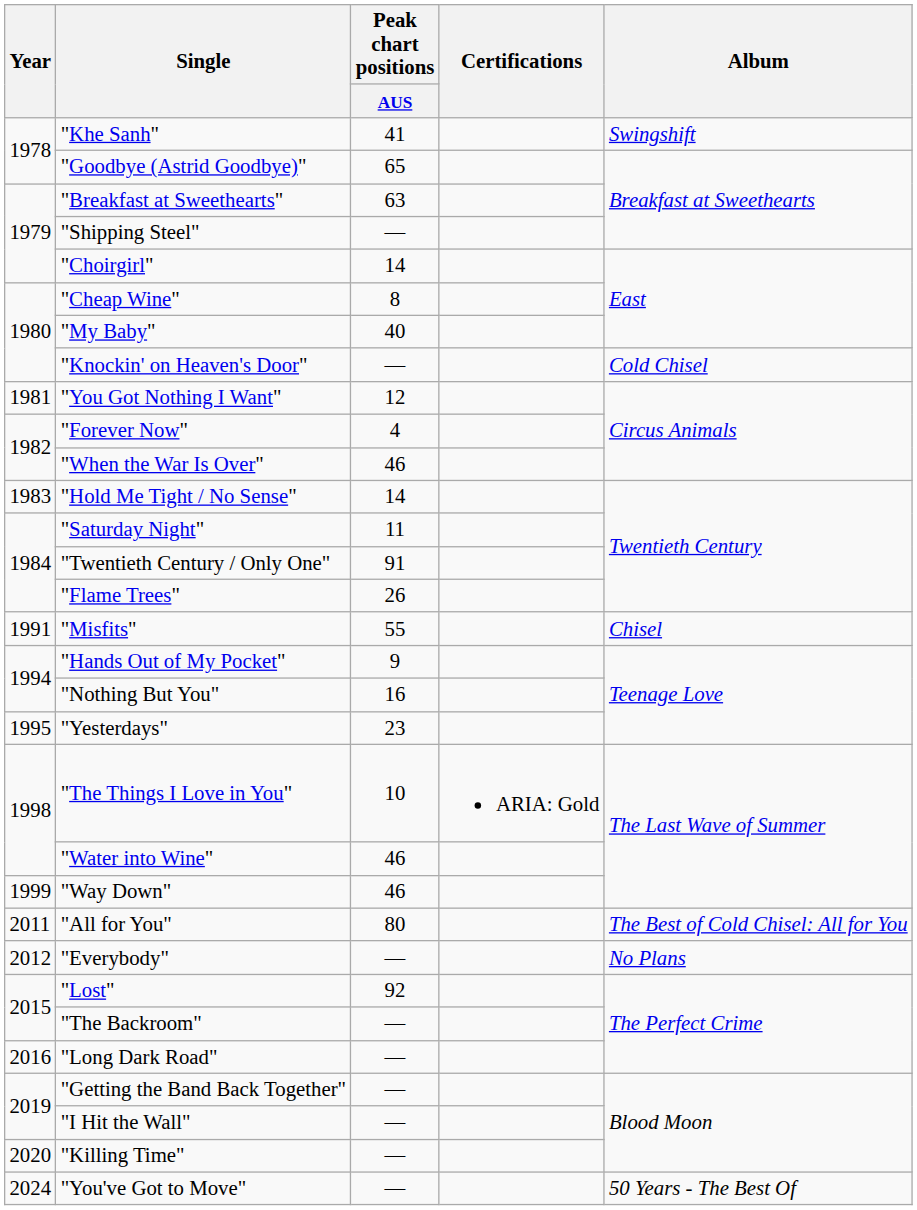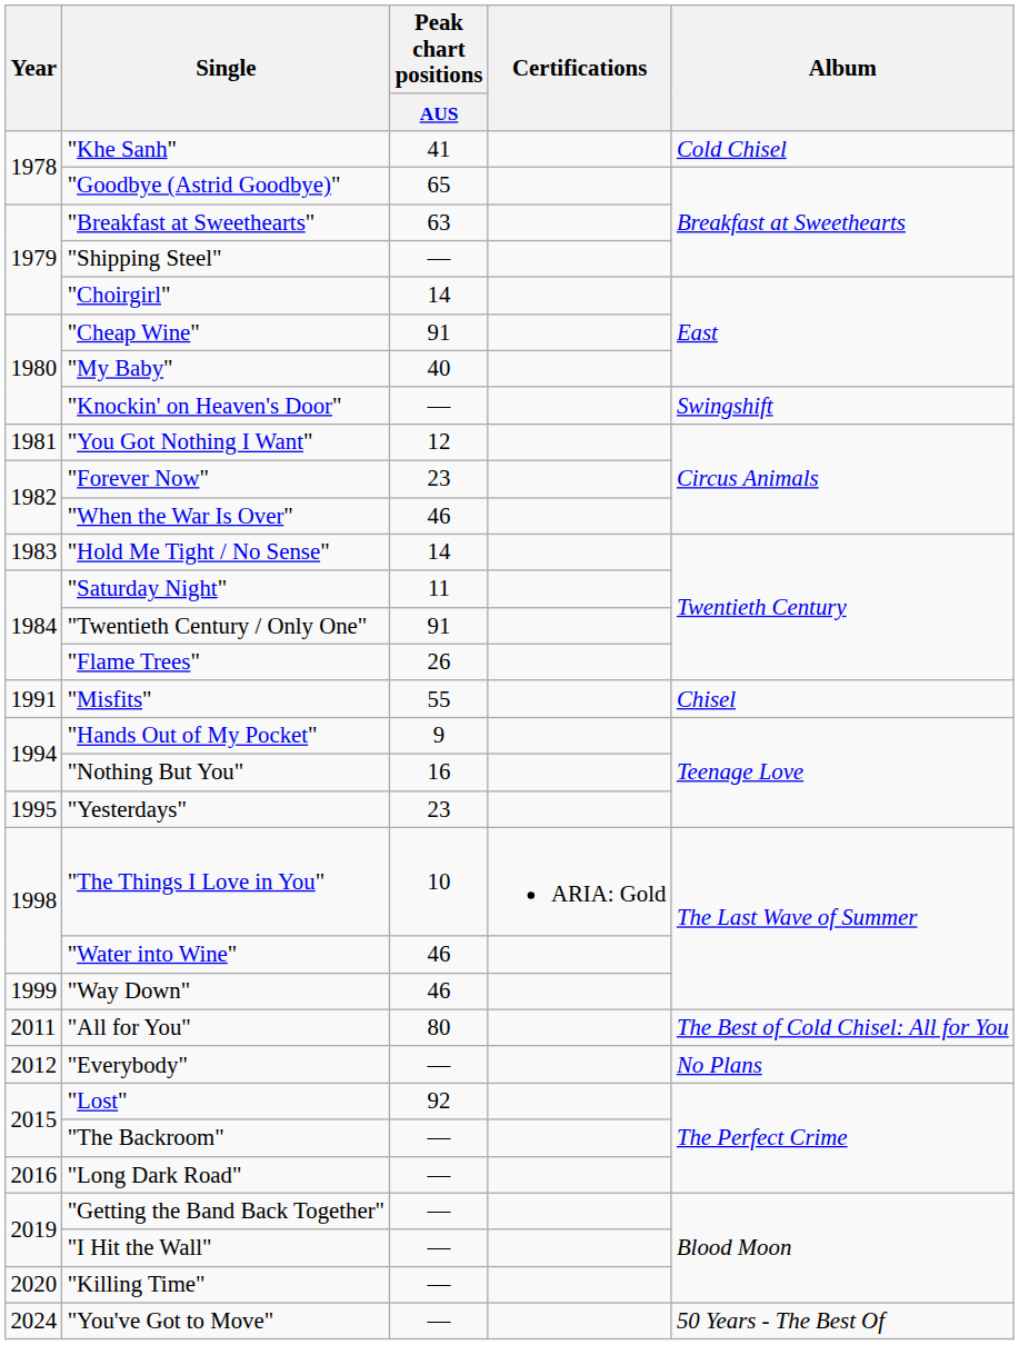"Khe Sanh" | Album: Swingshift -> Cold Chisel
"Cheap Wine" | Peak chart positions / AUS: 8 -> 91
"Knockin' on Heaven's Door" | Album: Cold Chisel -> Swingshift
"Forever Now" | Peak chart positions / AUS: 4 -> 23
